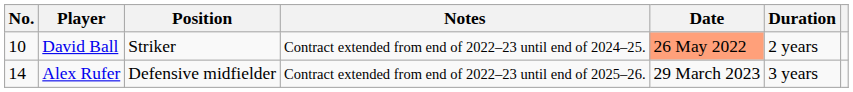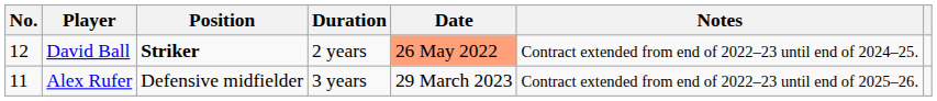columns swapped: Duration <-> Notes
David Ball | No.: 10 -> 12
David Ball | Position: normal -> bold
Alex Rufer | No.: 14 -> 11
